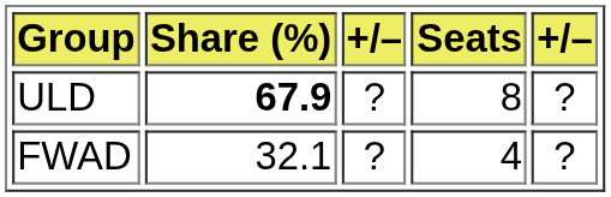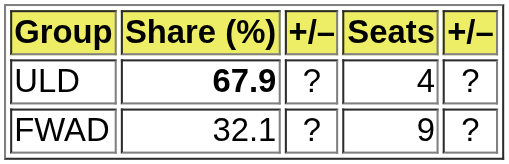ULD | Seats: 8 -> 4
FWAD | Seats: 4 -> 9
